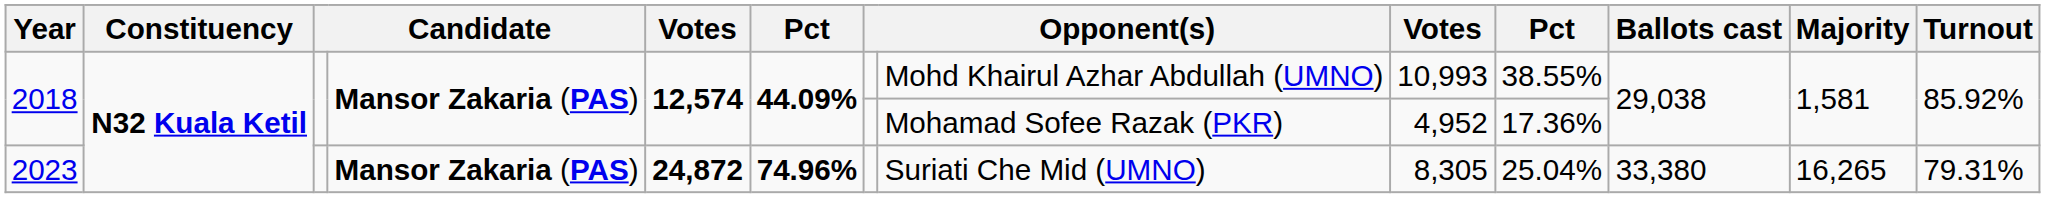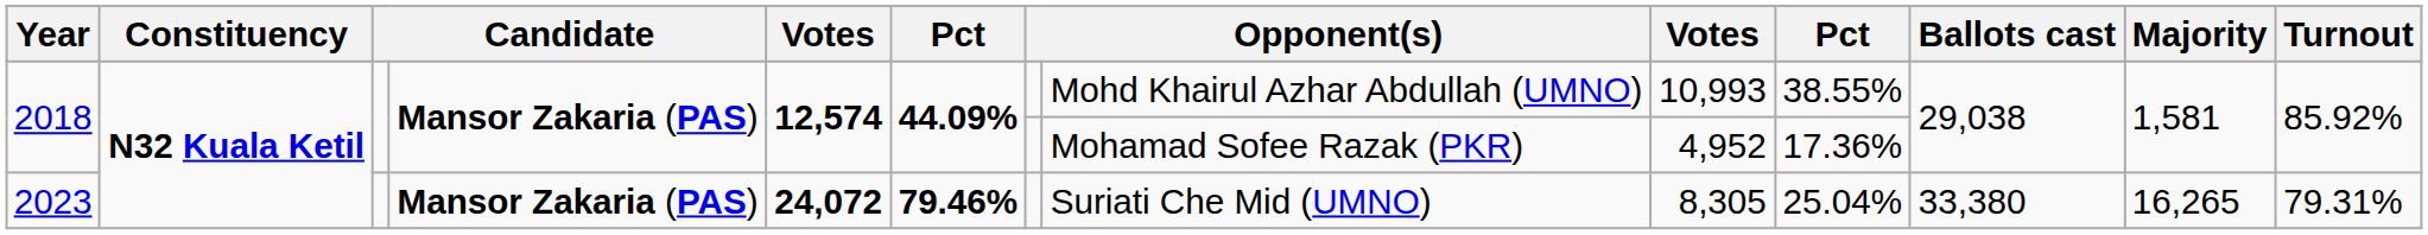2023 | column 5: 24,872 -> 24,072
2023 | column 6: 74.96% -> 79.46%
